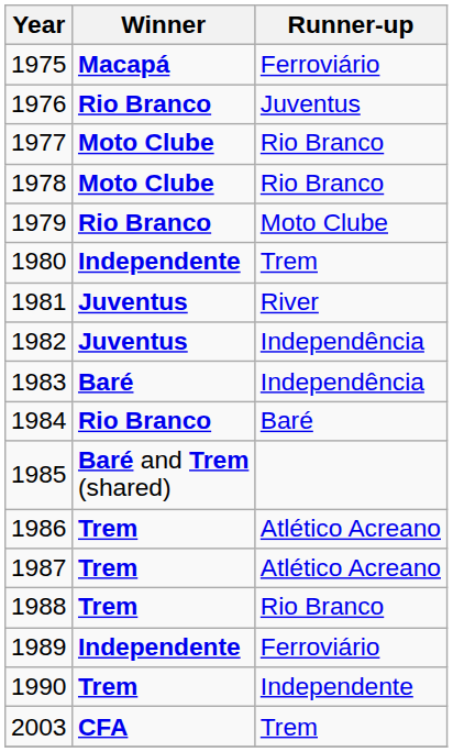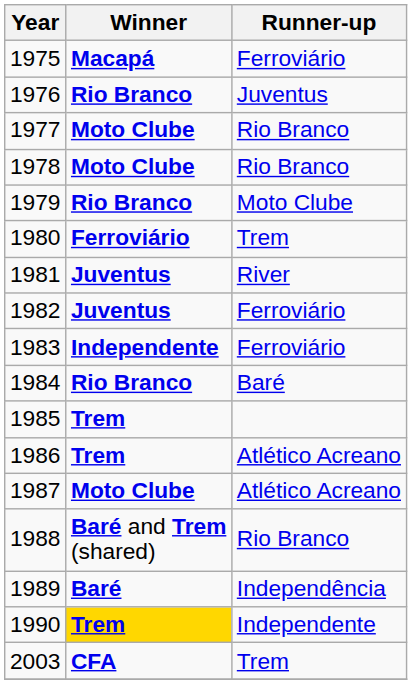1980 | Winner: Independente -> Ferroviário
1982 | Runner-up: Independência -> Ferroviário
1983 | Winner: Baré -> Independente
1983 | Runner-up: Independência -> Ferroviário
1985 | Winner: Baré and Trem (shared) -> Trem
1987 | Winner: Trem -> Moto Clube
1988 | Winner: Trem -> Baré and Trem (shared)
1989 | Winner: Independente -> Baré
1989 | Runner-up: Ferroviário -> Independência
1990 | Winner: no background -> gold background
